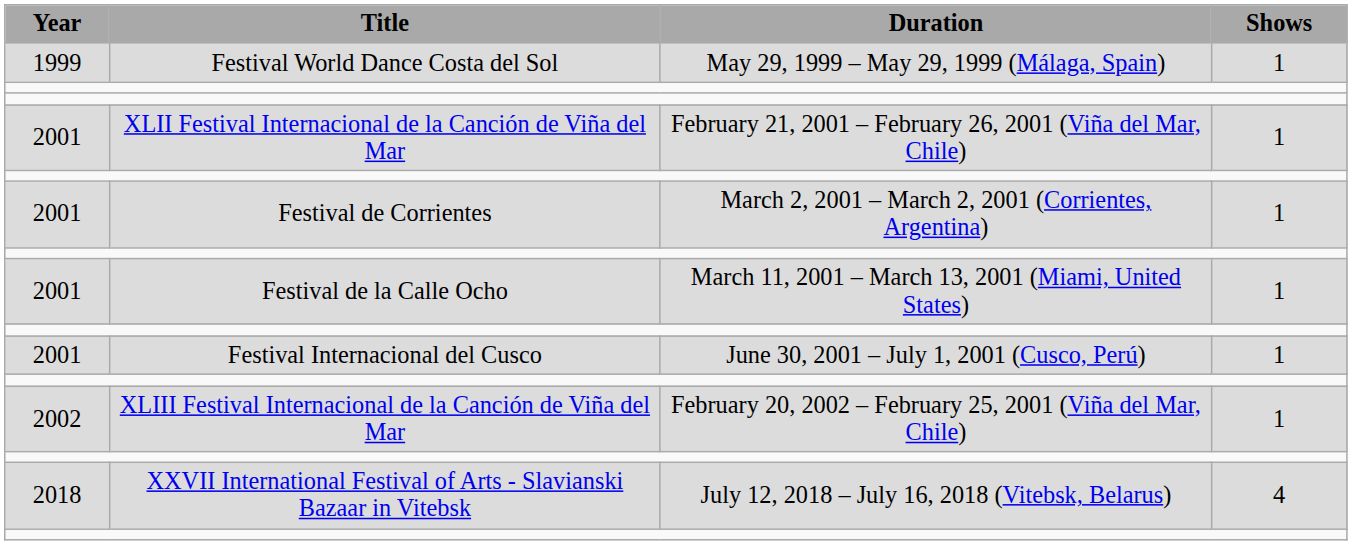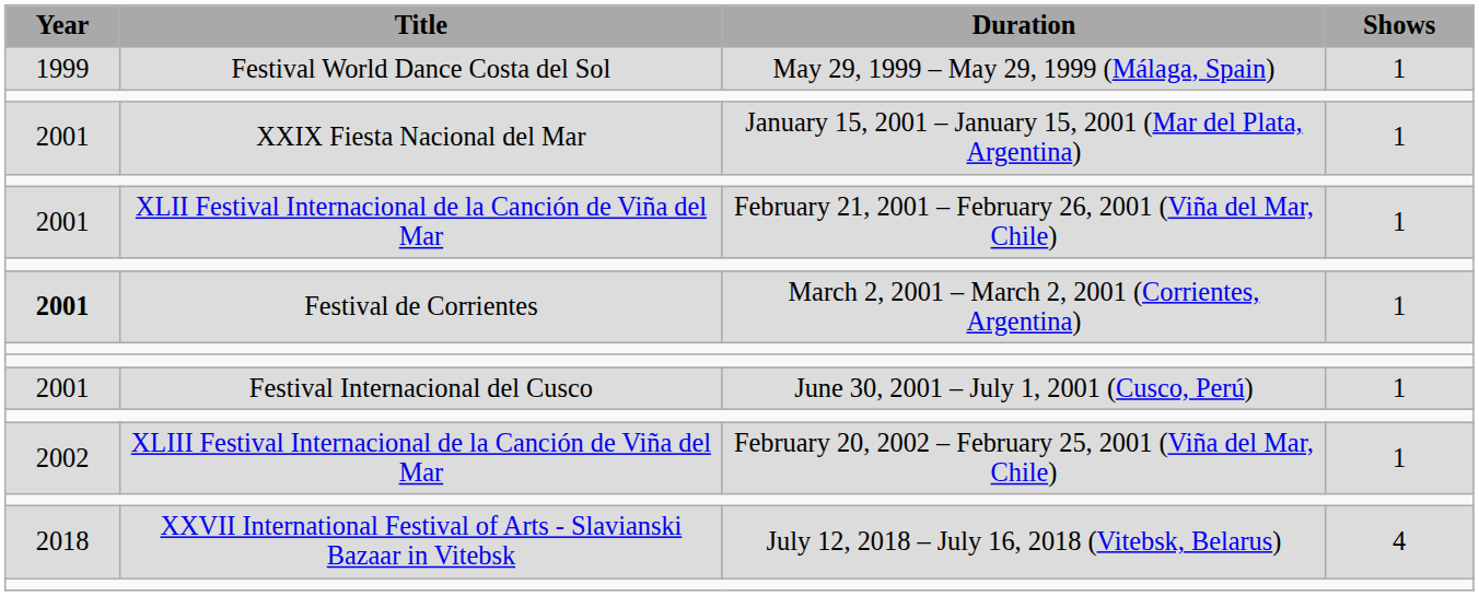+ row: 2001 | XXIX Fiesta Nacional del Mar | January 15, 2001 – January 15, 2001 (Mar del Plata, Argentina) | 1
Festival de Corrientes | Year: normal -> bold
- row: 2001 | Festival de la Calle Ocho | March 11, 2001 – March 13, 2001 (Miami, United States) | 1
